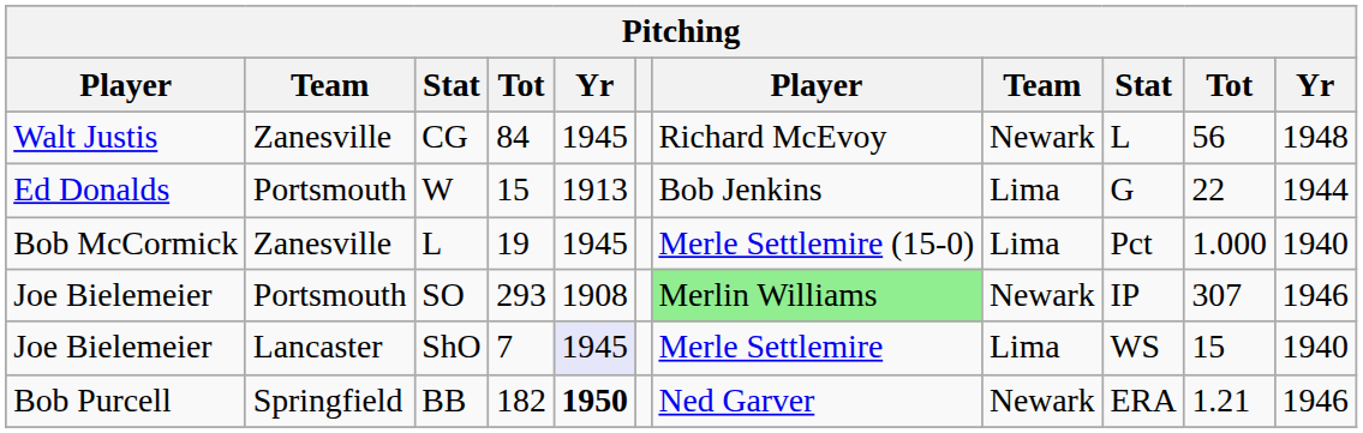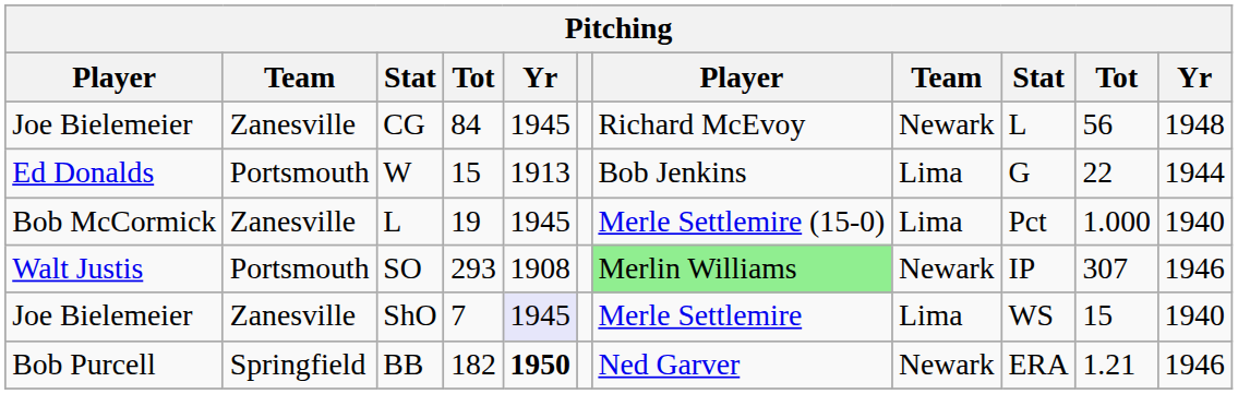CG | column 1: Walt Justis -> Joe Bielemeier
SO | column 1: Joe Bielemeier -> Walt Justis
ShO | column 2: Lancaster -> Zanesville
